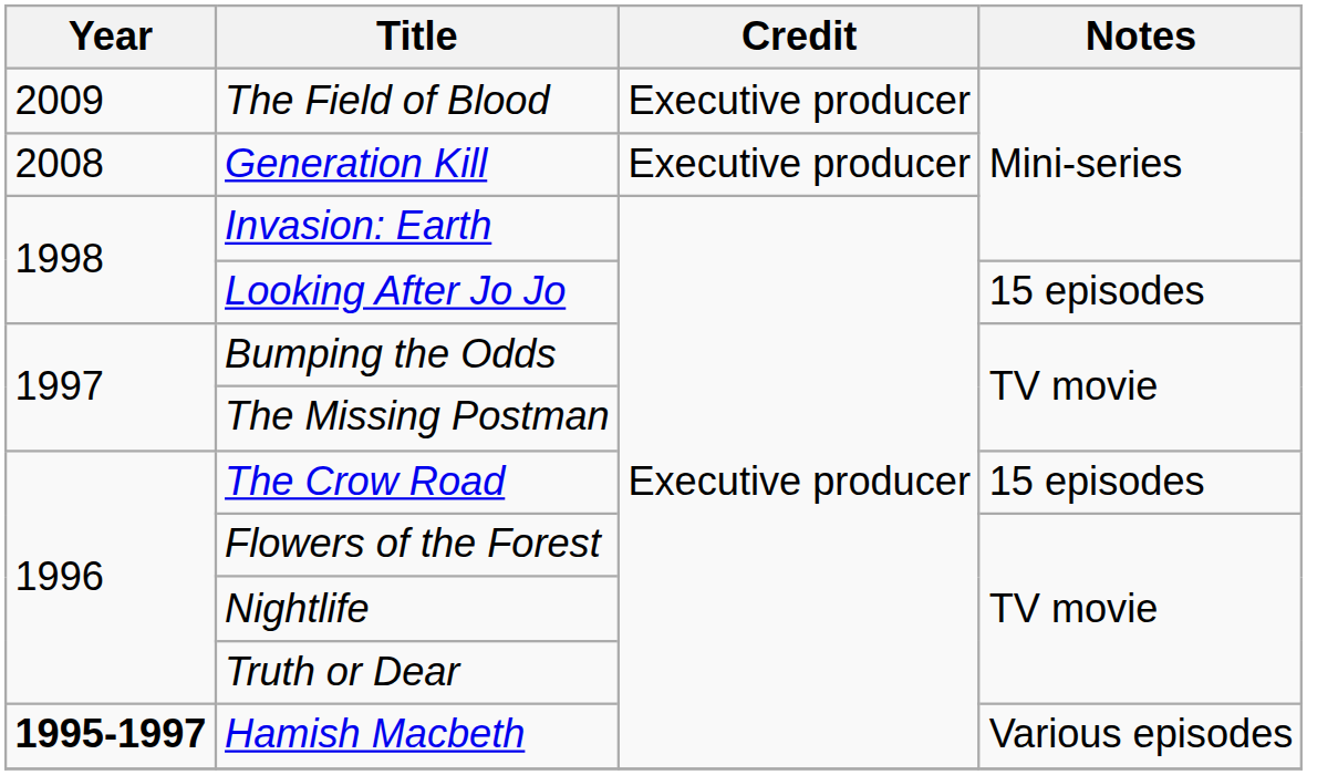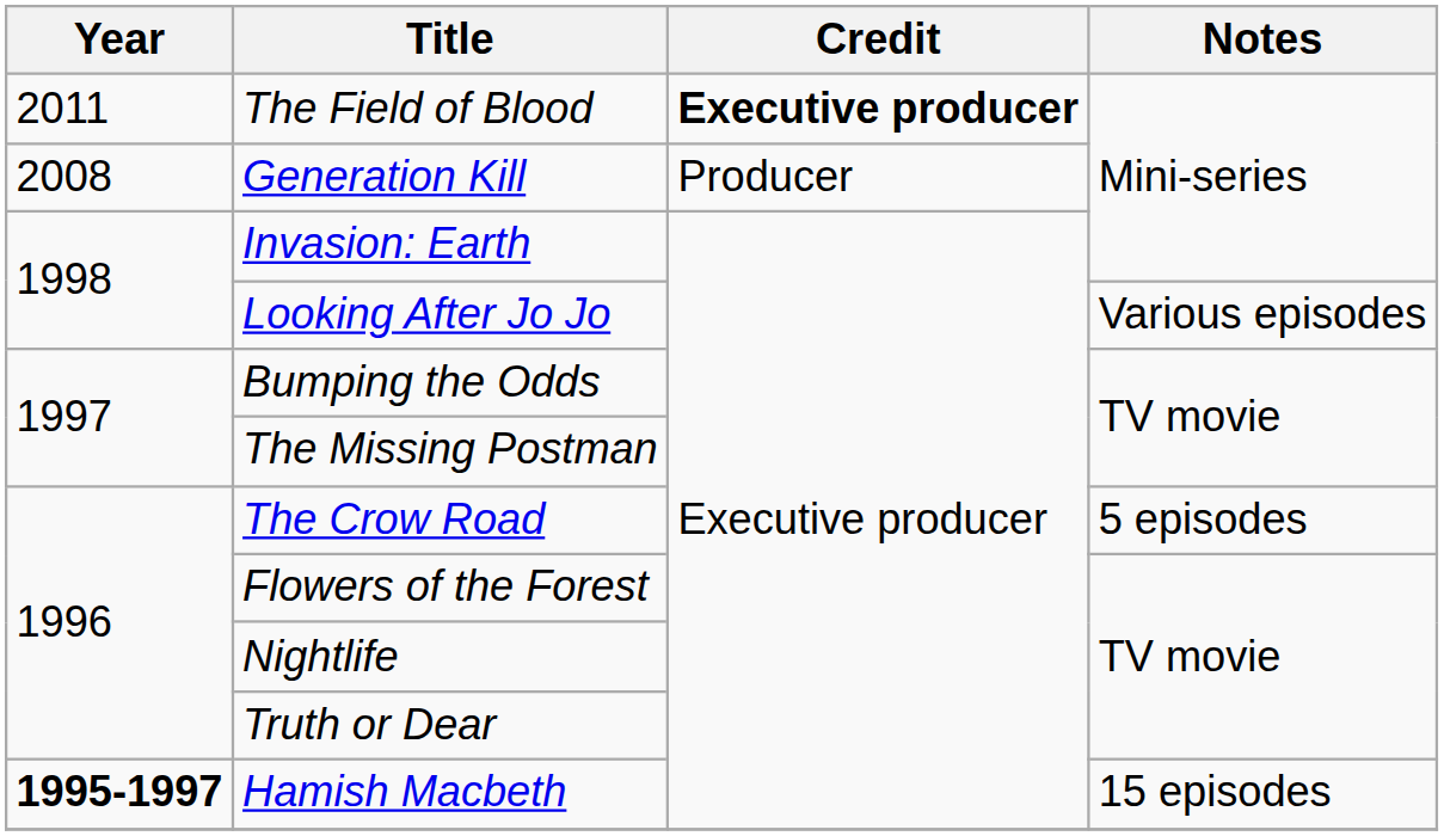The Field of Blood | Year: 2009 -> 2011
The Field of Blood | Credit: normal -> bold
Generation Kill | Credit: Executive producer -> Producer
Looking After Jo Jo | Notes: 15 episodes -> Various episodes
The Crow Road | Notes: 15 episodes -> 5 episodes
Hamish Macbeth | Notes: Various episodes -> 15 episodes
